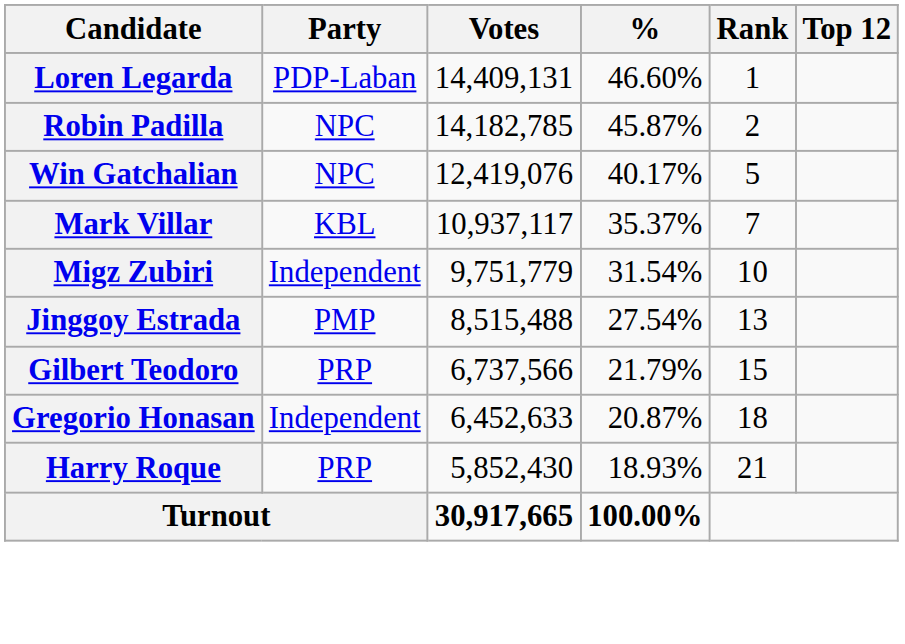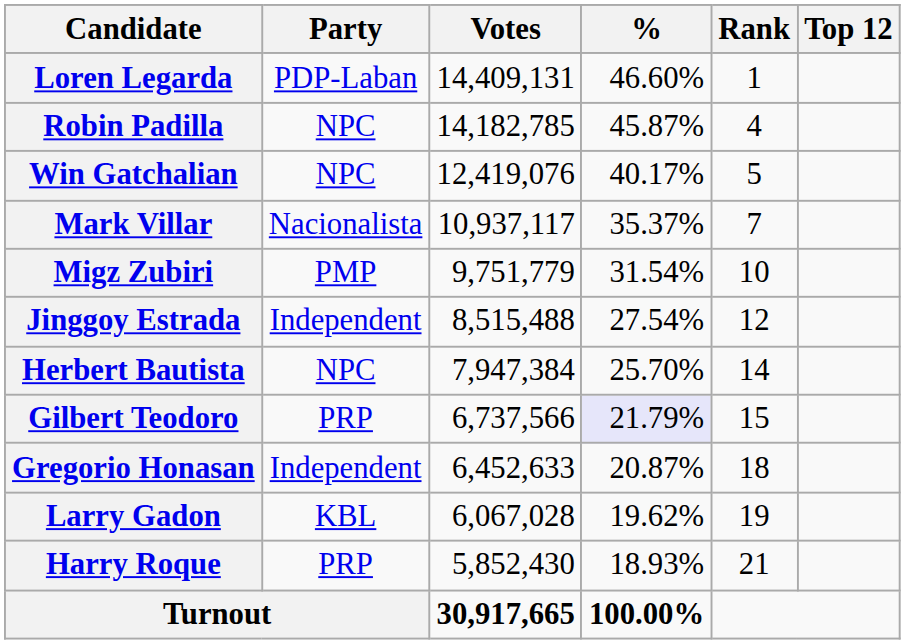Robin Padilla | Rank: 2 -> 4
Mark Villar | Party: KBL -> Nacionalista
Migz Zubiri | Party: Independent -> PMP
Jinggoy Estrada | Party: PMP -> Independent
Jinggoy Estrada | Rank: 13 -> 12
+ row: Herbert Bautista | NPC | 7,947,384 | 25.70% | 14
Gilbert Teodoro | %: no background -> lavender background
+ row: Larry Gadon | KBL | 6,067,028 | 19.62% | 19
